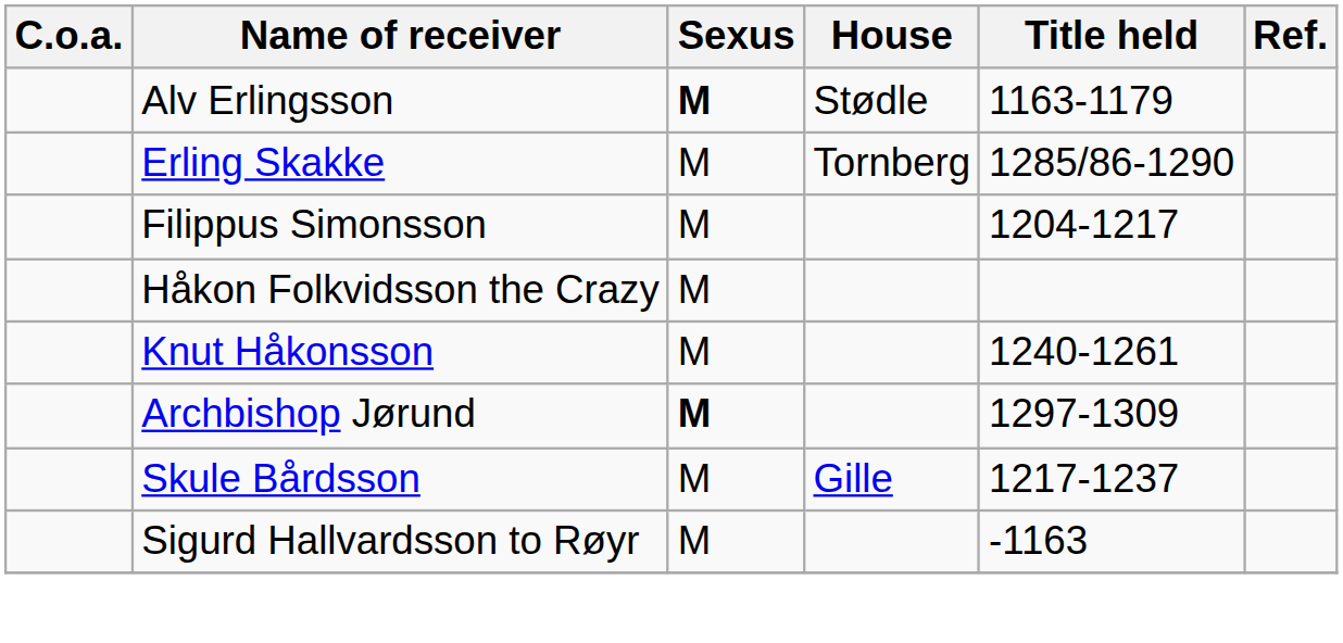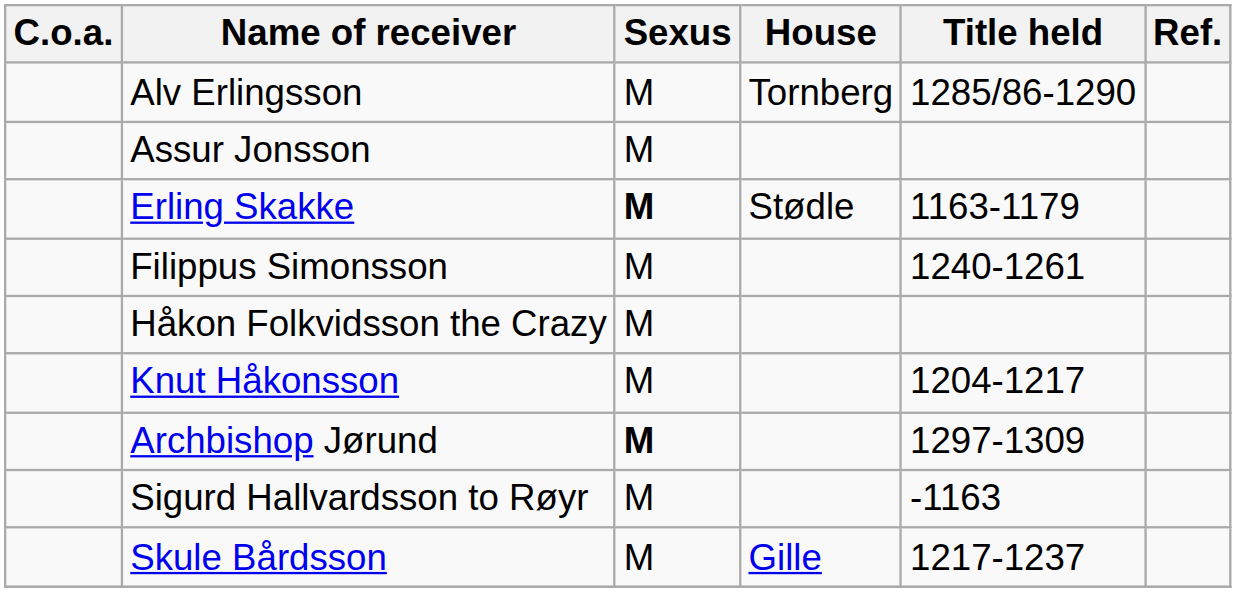Alv Erlingsson | Sexus: bold -> normal
Alv Erlingsson | House: Stødle -> Tornberg
Alv Erlingsson | Title held: 1163-1179 -> 1285/86-1290
+ row: Assur Jonsson | M
Erling Skakke | Sexus: normal -> bold
Erling Skakke | House: Tornberg -> Stødle
Erling Skakke | Title held: 1285/86-1290 -> 1163-1179
Filippus Simonsson | Title held: 1204-1217 -> 1240-1261
Knut Håkonsson | Title held: 1240-1261 -> 1204-1217
rows swapped: Skule Bårdsson <-> Sigurd Hallvardsson to Røyr
